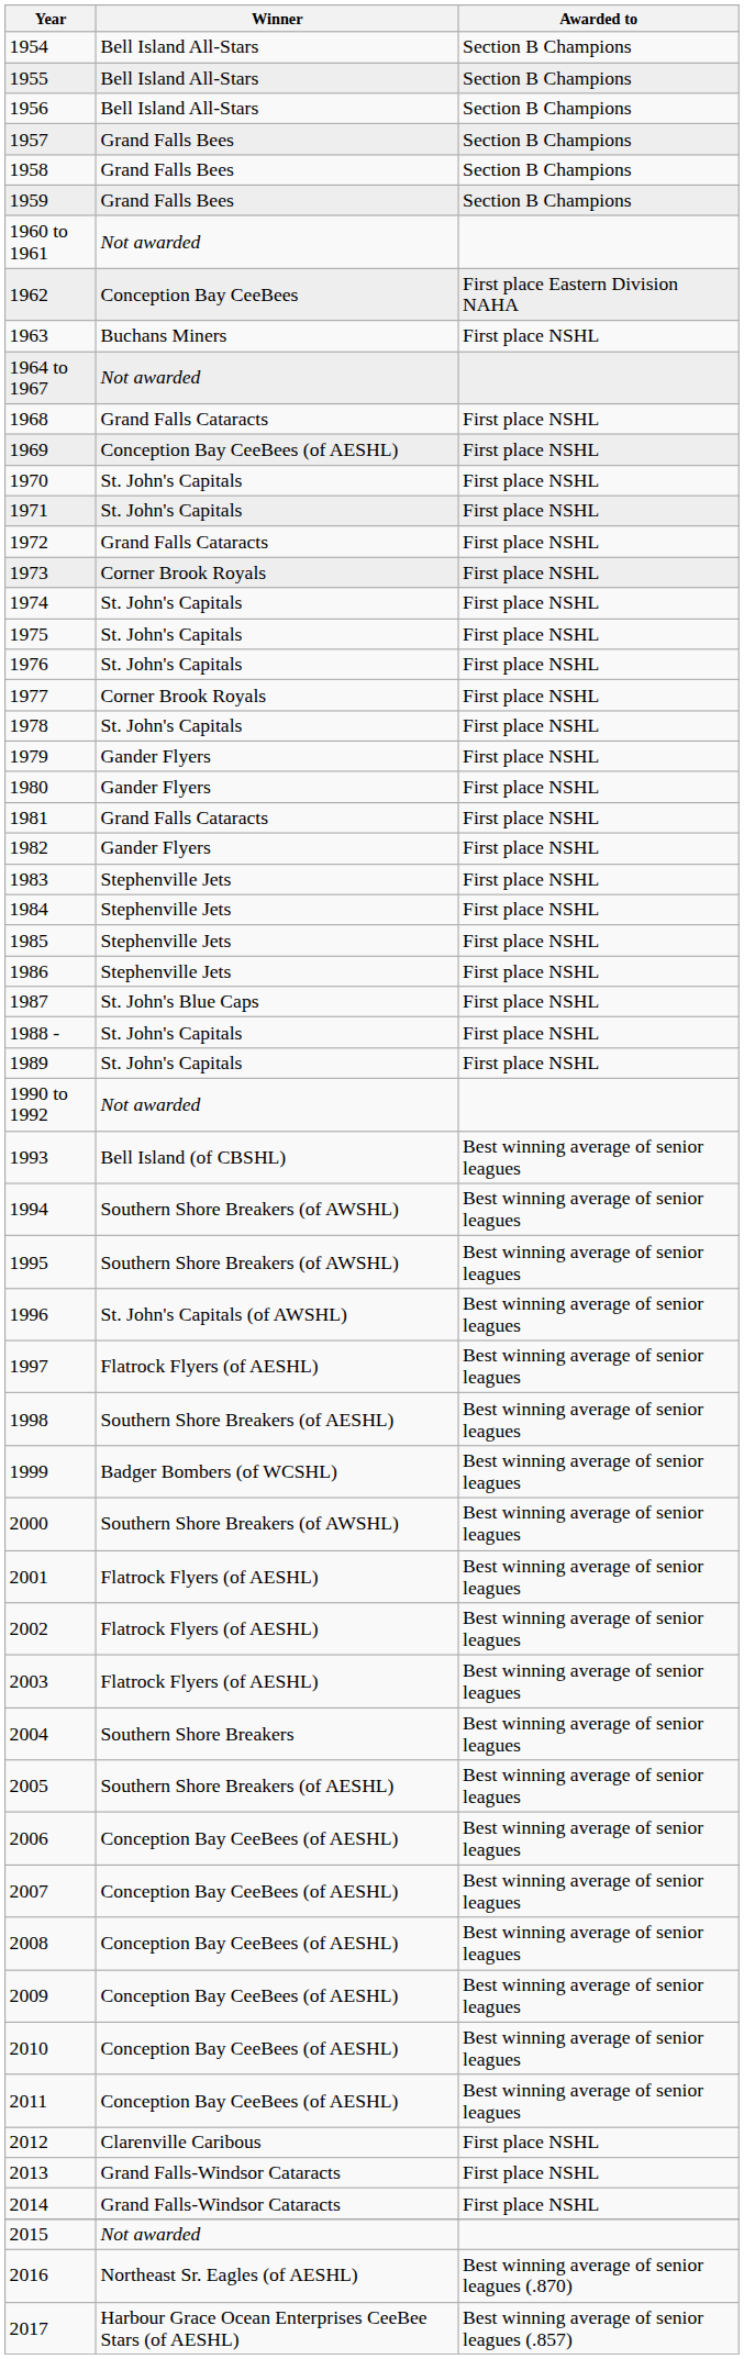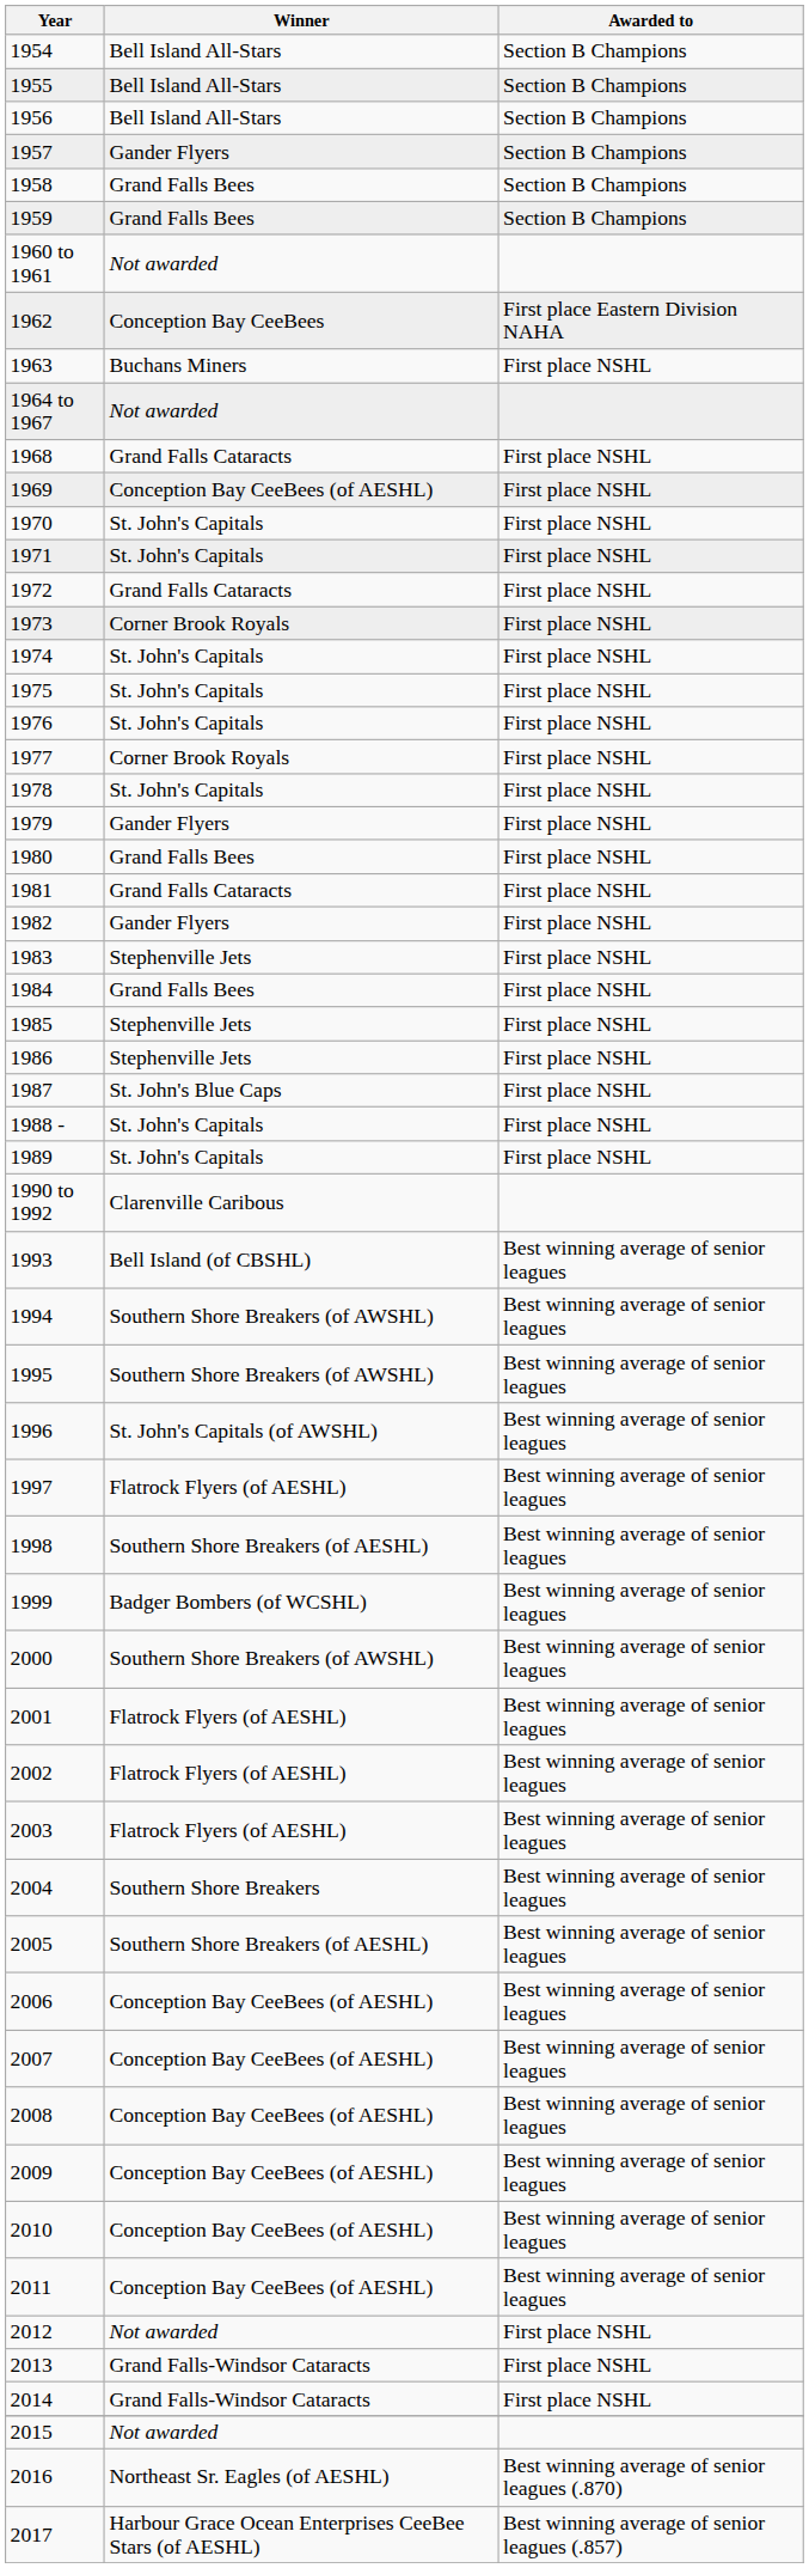1957 | Winner: Grand Falls Bees -> Gander Flyers
1980 | Winner: Gander Flyers -> Grand Falls Bees
1984 | Winner: Stephenville Jets -> Grand Falls Bees
1990 to 1992 | Winner: Not awarded -> Clarenville Caribous
2012 | Winner: Clarenville Caribous -> Not awarded
